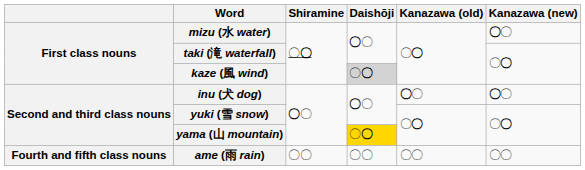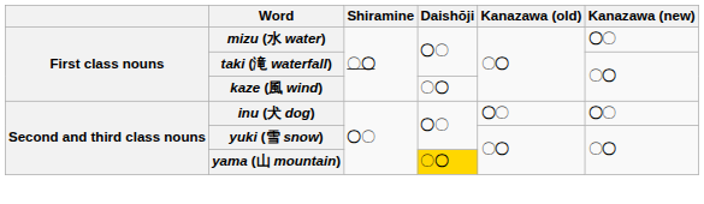kaze (風 wind) | Daishōji: lightgrey background -> no background
- row: Fourth and fifth class nouns | ame (雨 rain) | 〇〇 | 〇〇 | 〇〇 | 〇〇
